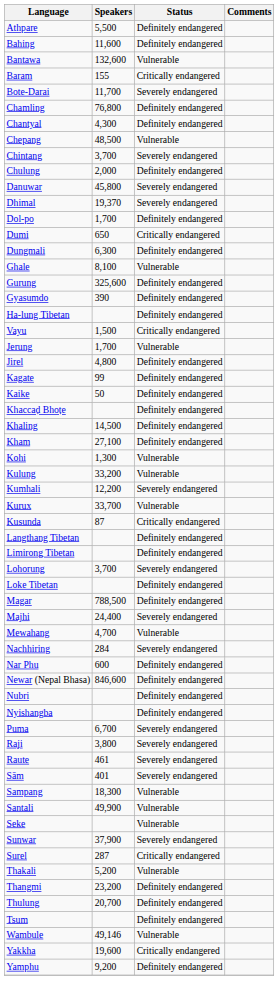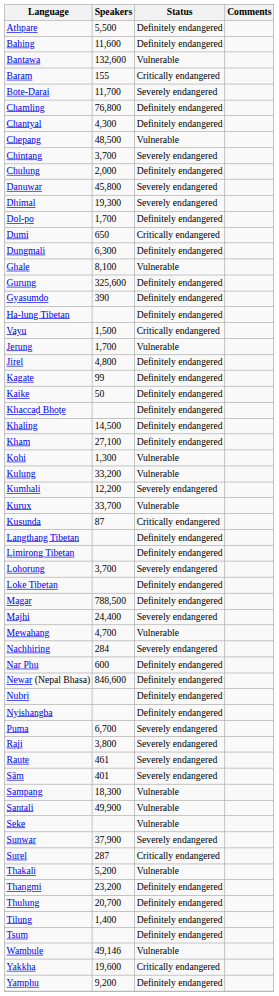Dhimal | Speakers: 19,370 -> 19,300
+ row: Tilung | 1,400 | Definitely endangered
